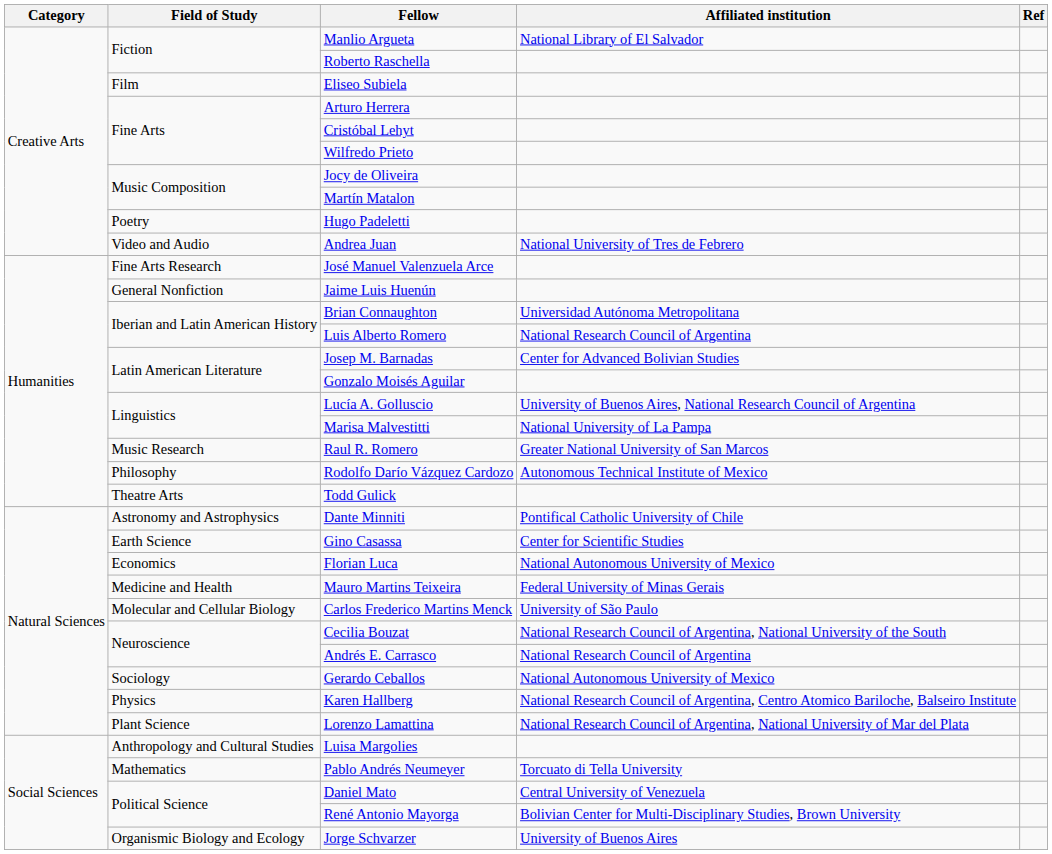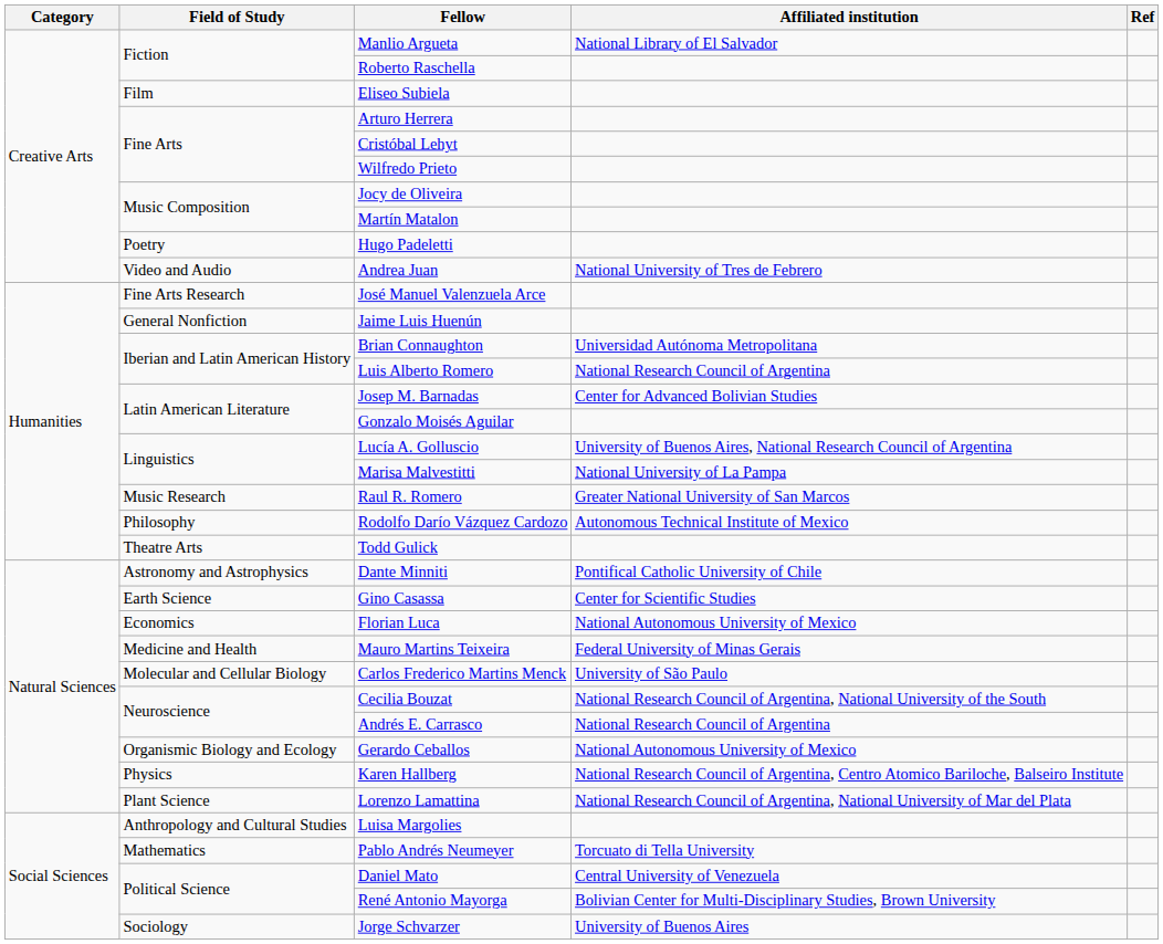Gerardo Ceballos | Field of Study: Sociology -> Organismic Biology and Ecology
Jorge Schvarzer | Field of Study: Organismic Biology and Ecology -> Sociology
